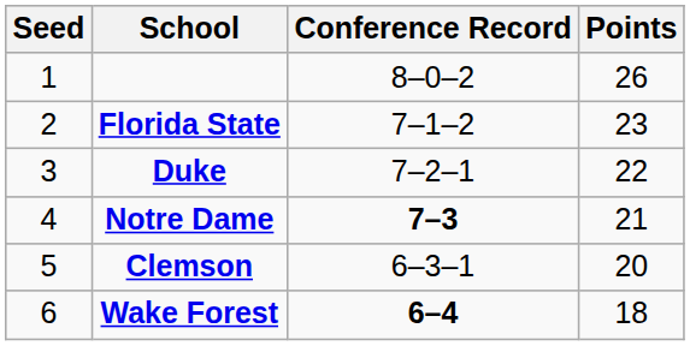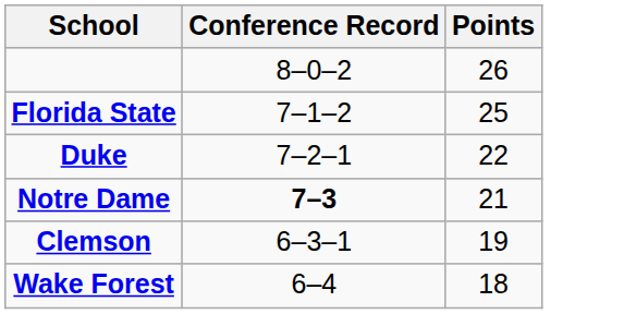- column: Seed | 1 | 2 | 3 | 4 | 5 | 6
Florida State | Points: 23 -> 25
Clemson | Points: 20 -> 19
Wake Forest | Conference Record: bold -> normal
